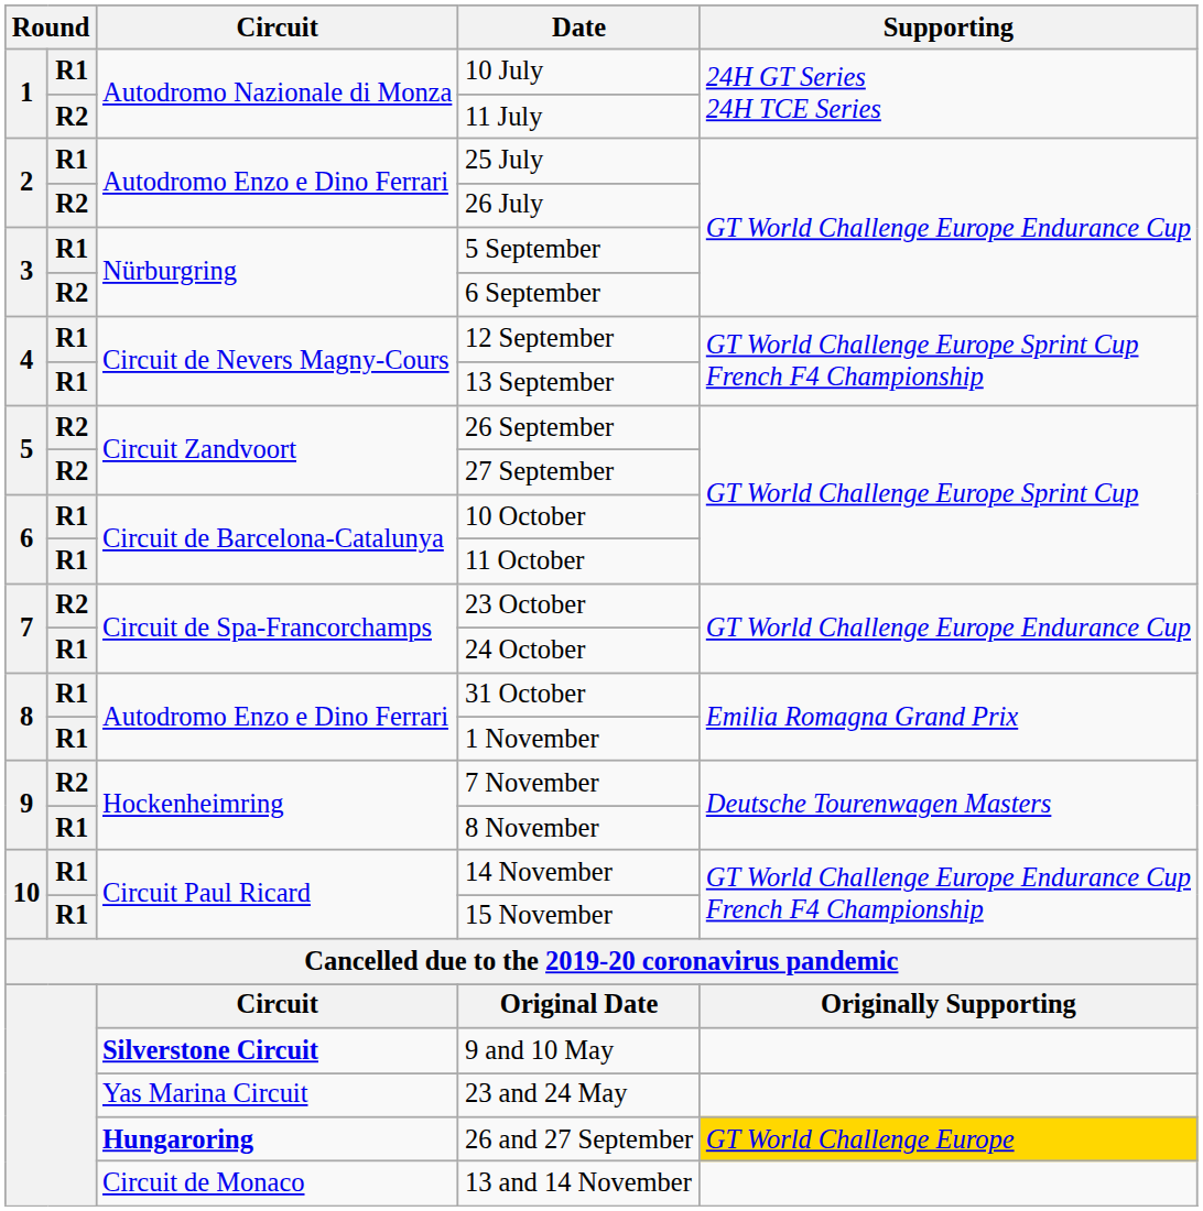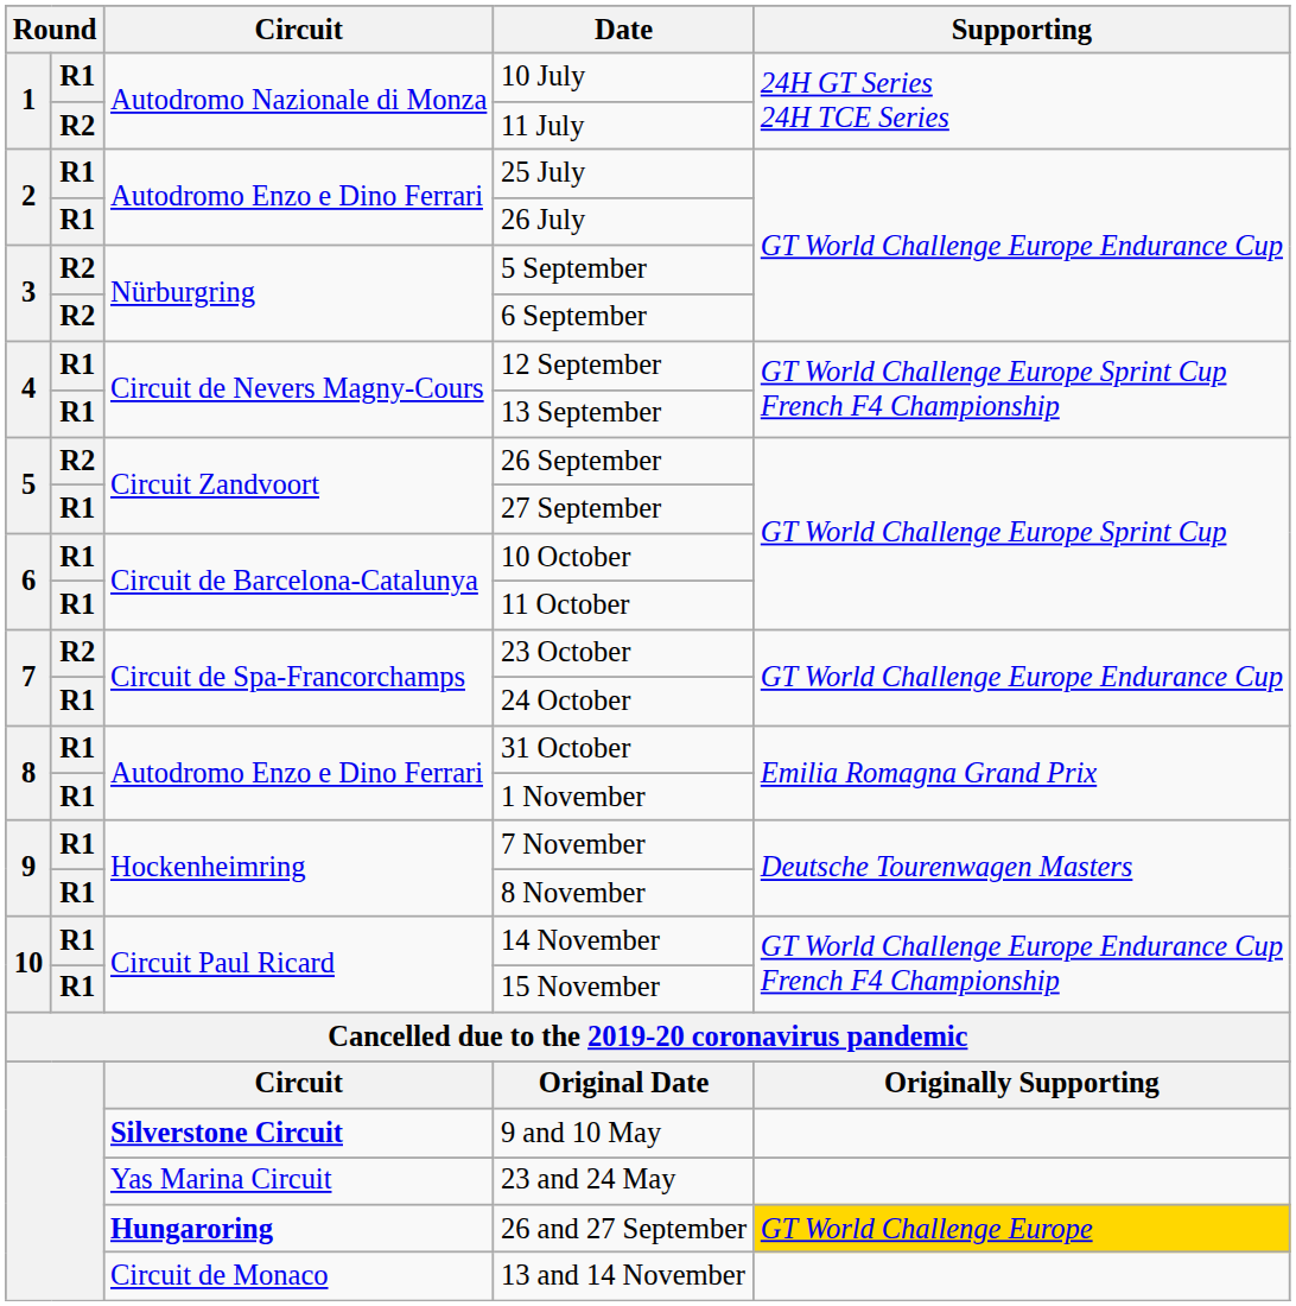26 July | column 2: R2 -> R1
5 September | column 2: R1 -> R2
27 September | column 2: R2 -> R1
7 November | column 2: R2 -> R1
